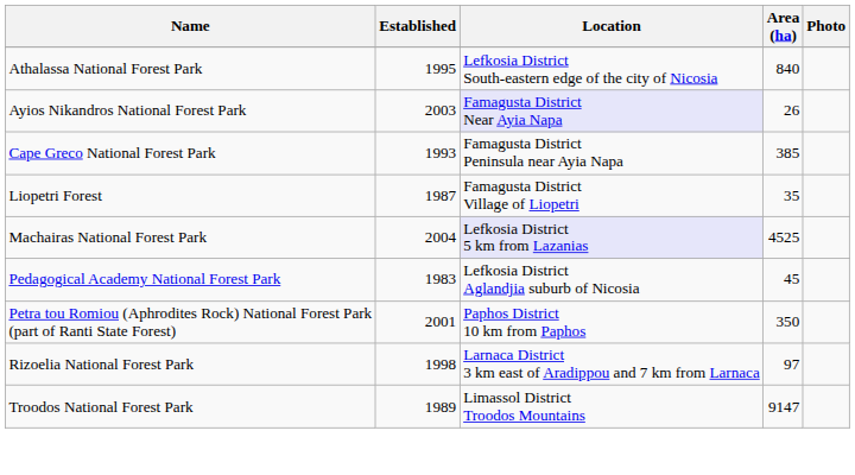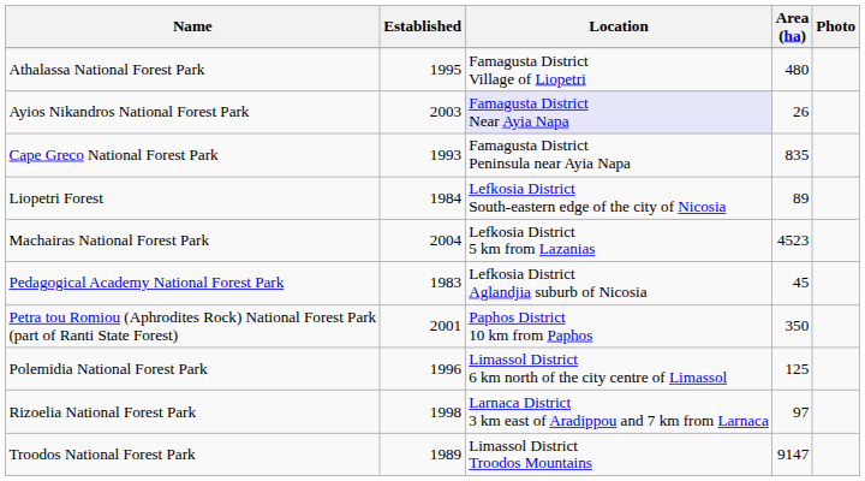Athalassa National Forest Park | Location: Lefkosia District South-eastern edge of the city of Nicosia -> Famagusta District Village of Liopetri
Athalassa National Forest Park | Area (ha): 840 -> 480
Cape Greco National Forest Park | Area (ha): 385 -> 835
Liopetri Forest | Established: 1987 -> 1984
Liopetri Forest | Location: Famagusta District Village of Liopetri -> Lefkosia District South-eastern edge of the city of Nicosia
Liopetri Forest | Area (ha): 35 -> 89
Machairas National Forest Park | Location: lavender background -> no background
Machairas National Forest Park | Area (ha): 4525 -> 4523
+ row: Polemidia National Forest Park | 1996 | Limassol District 6 km north of the city centre of Limassol | 125
